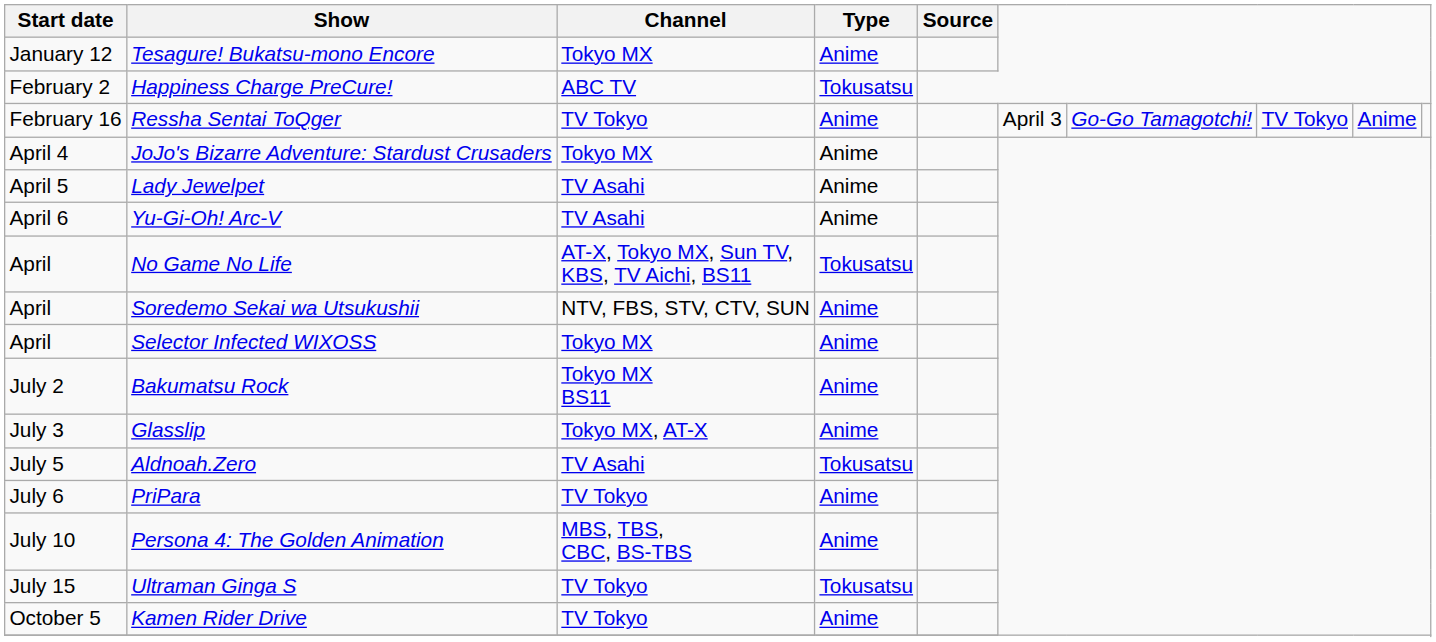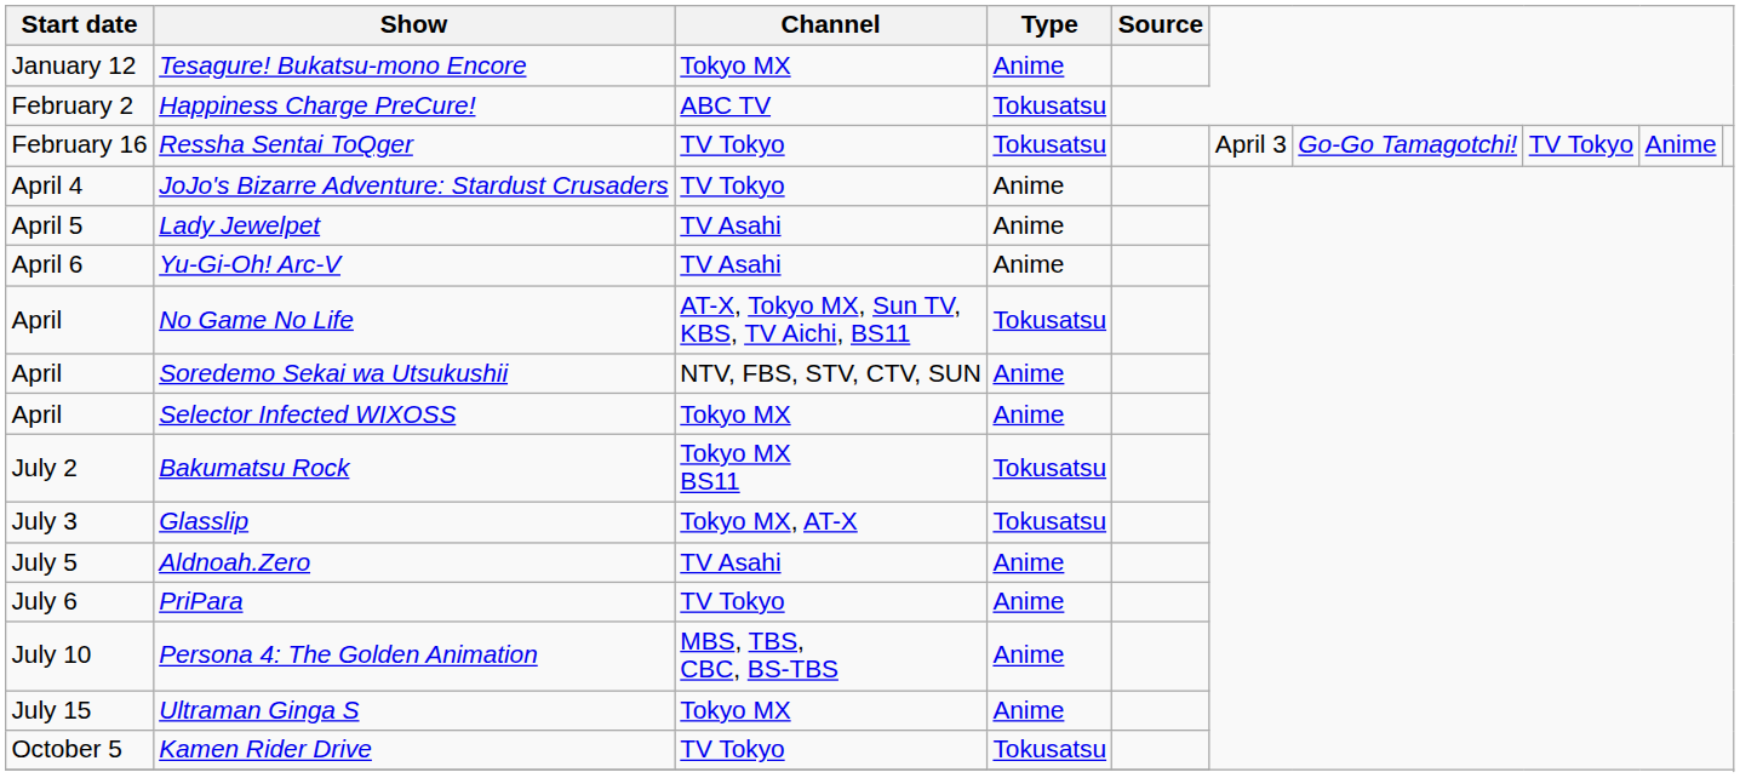Ressha Sentai ToQger | Type: Anime -> Tokusatsu
JoJo's Bizarre Adventure: Stardust Crusaders | Channel: Tokyo MX -> TV Tokyo
Bakumatsu Rock | Type: Anime -> Tokusatsu
Glasslip | Type: Anime -> Tokusatsu
Aldnoah.Zero | Type: Tokusatsu -> Anime
Ultraman Ginga S | Channel: TV Tokyo -> Tokyo MX
Ultraman Ginga S | Type: Tokusatsu -> Anime
Kamen Rider Drive | Type: Anime -> Tokusatsu
